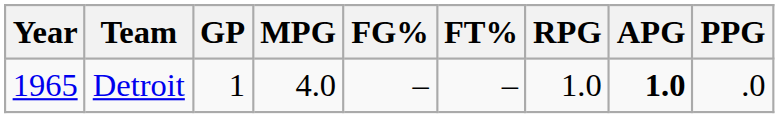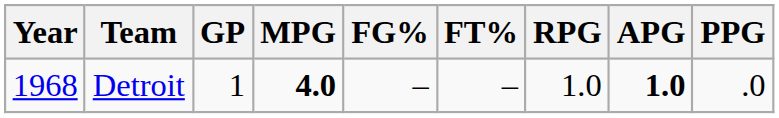Detroit | Year: 1965 -> 1968
Detroit | MPG: normal -> bold
